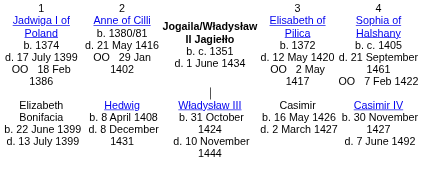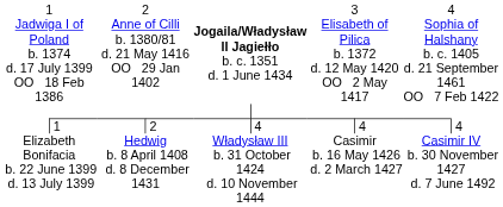+ row: 1 | 2 | 4 | 4 | 4
